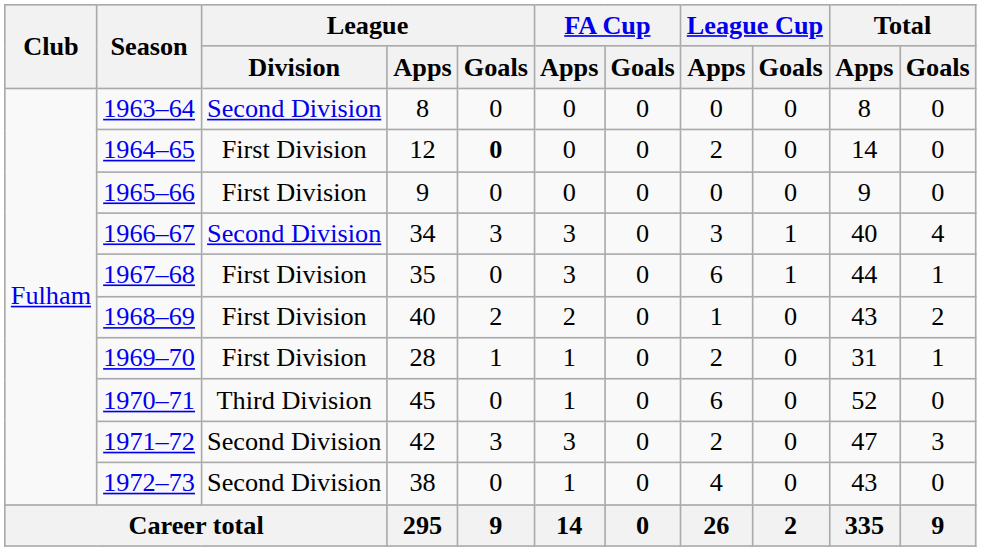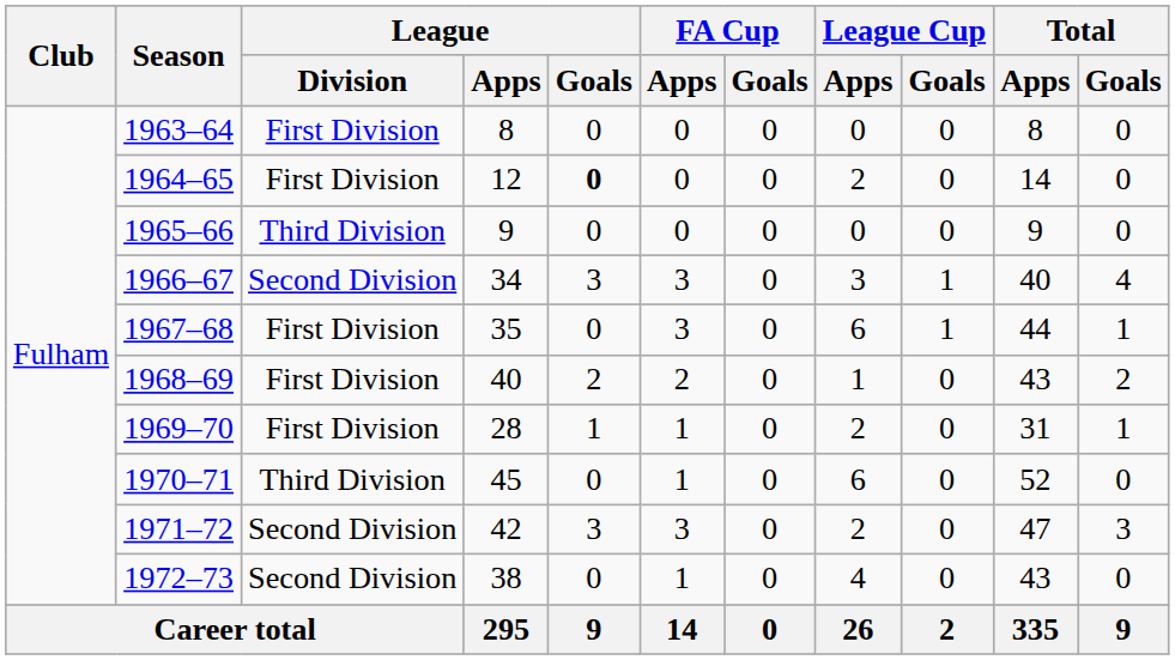1963–64 | League / Division: Second Division -> First Division
1965–66 | League / Division: First Division -> Third Division
